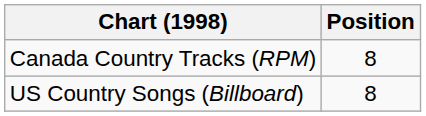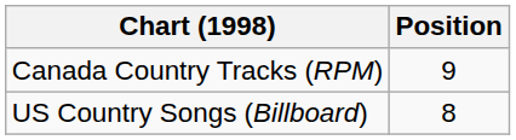Canada Country Tracks (RPM) | Position: 8 -> 9
